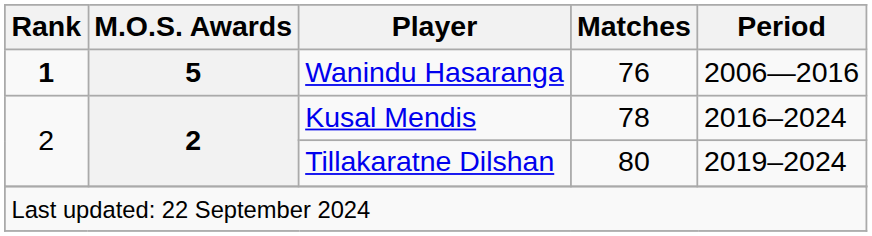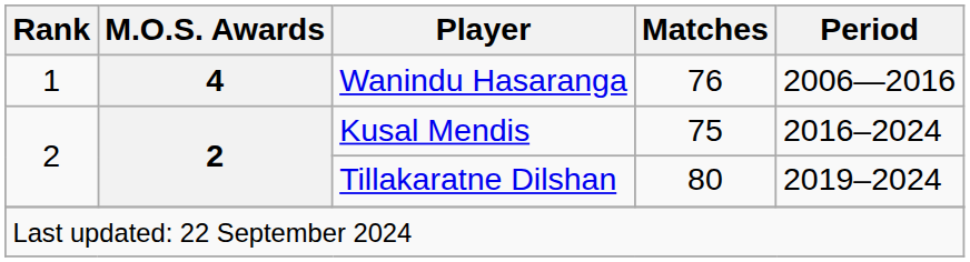Wanindu Hasaranga | Rank: bold -> normal
Wanindu Hasaranga | M.O.S. Awards: 5 -> 4
Kusal Mendis | Matches: 78 -> 75
